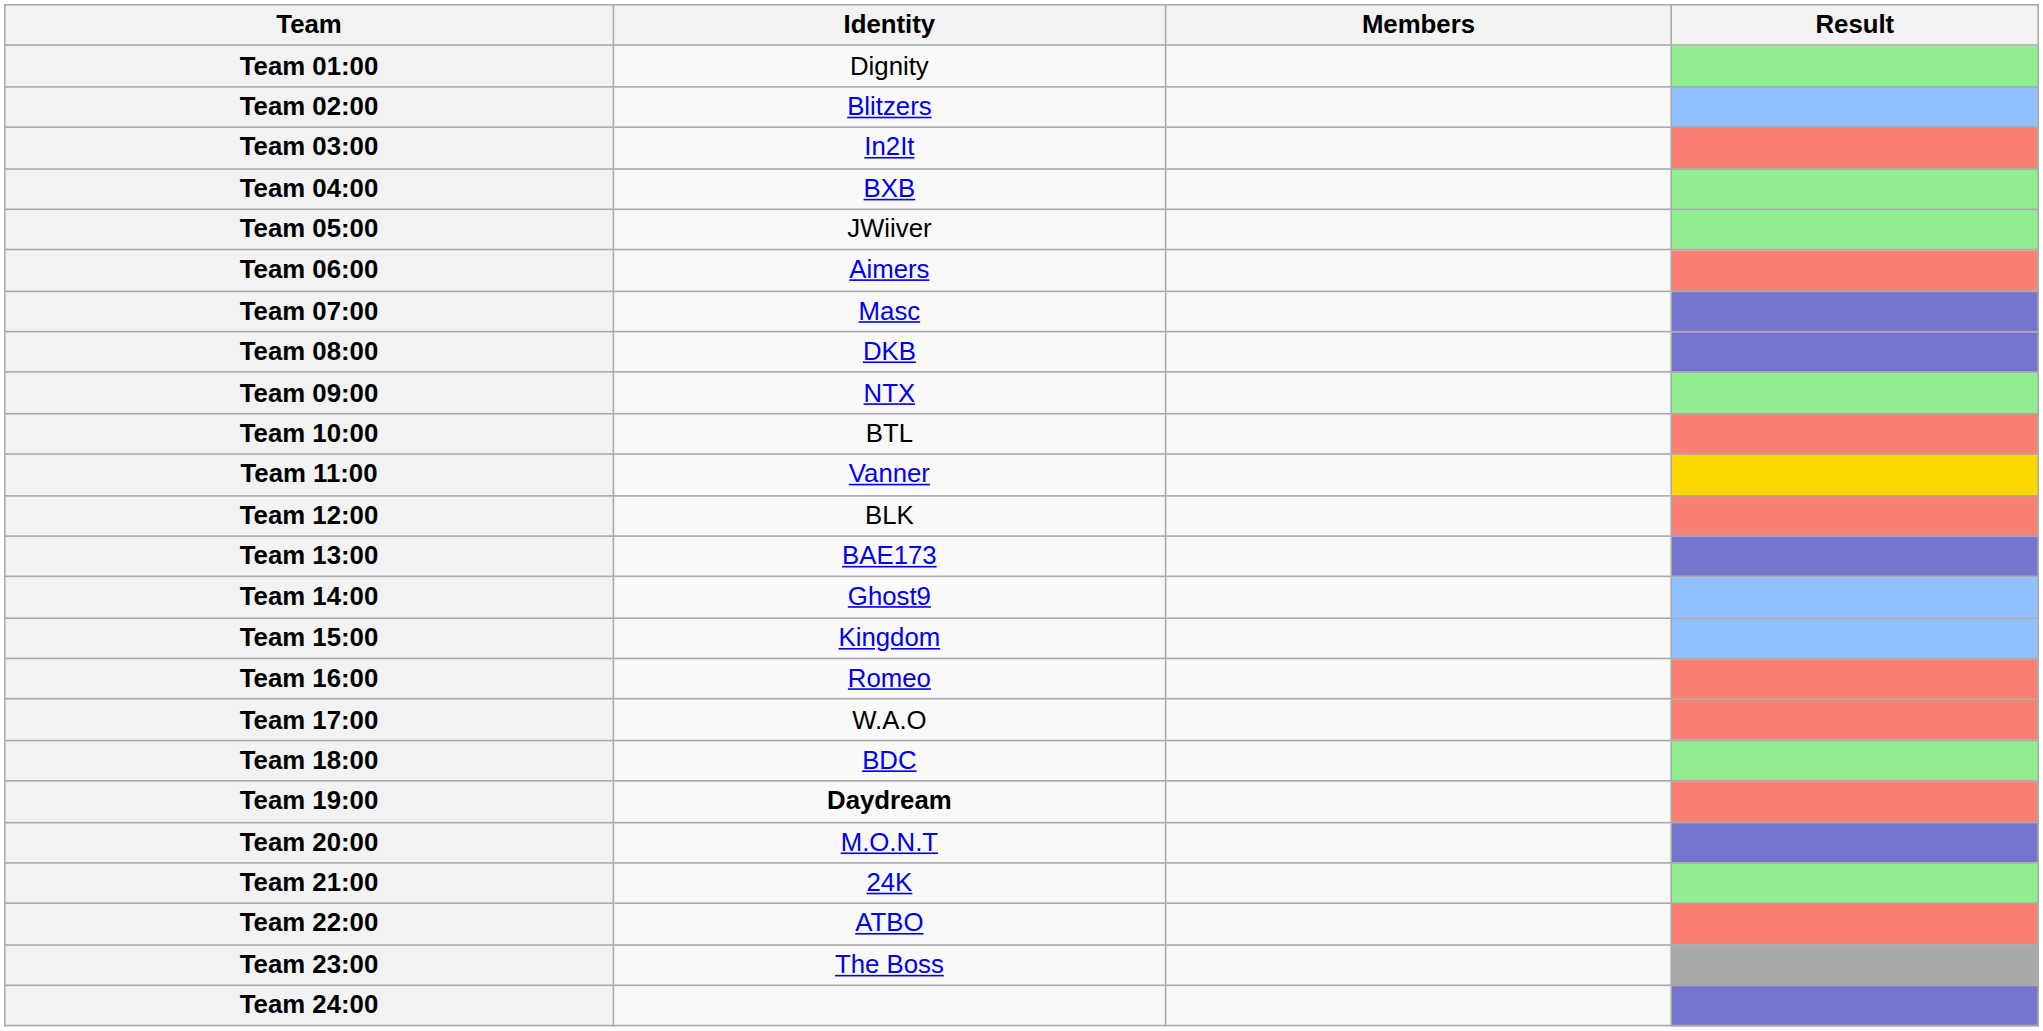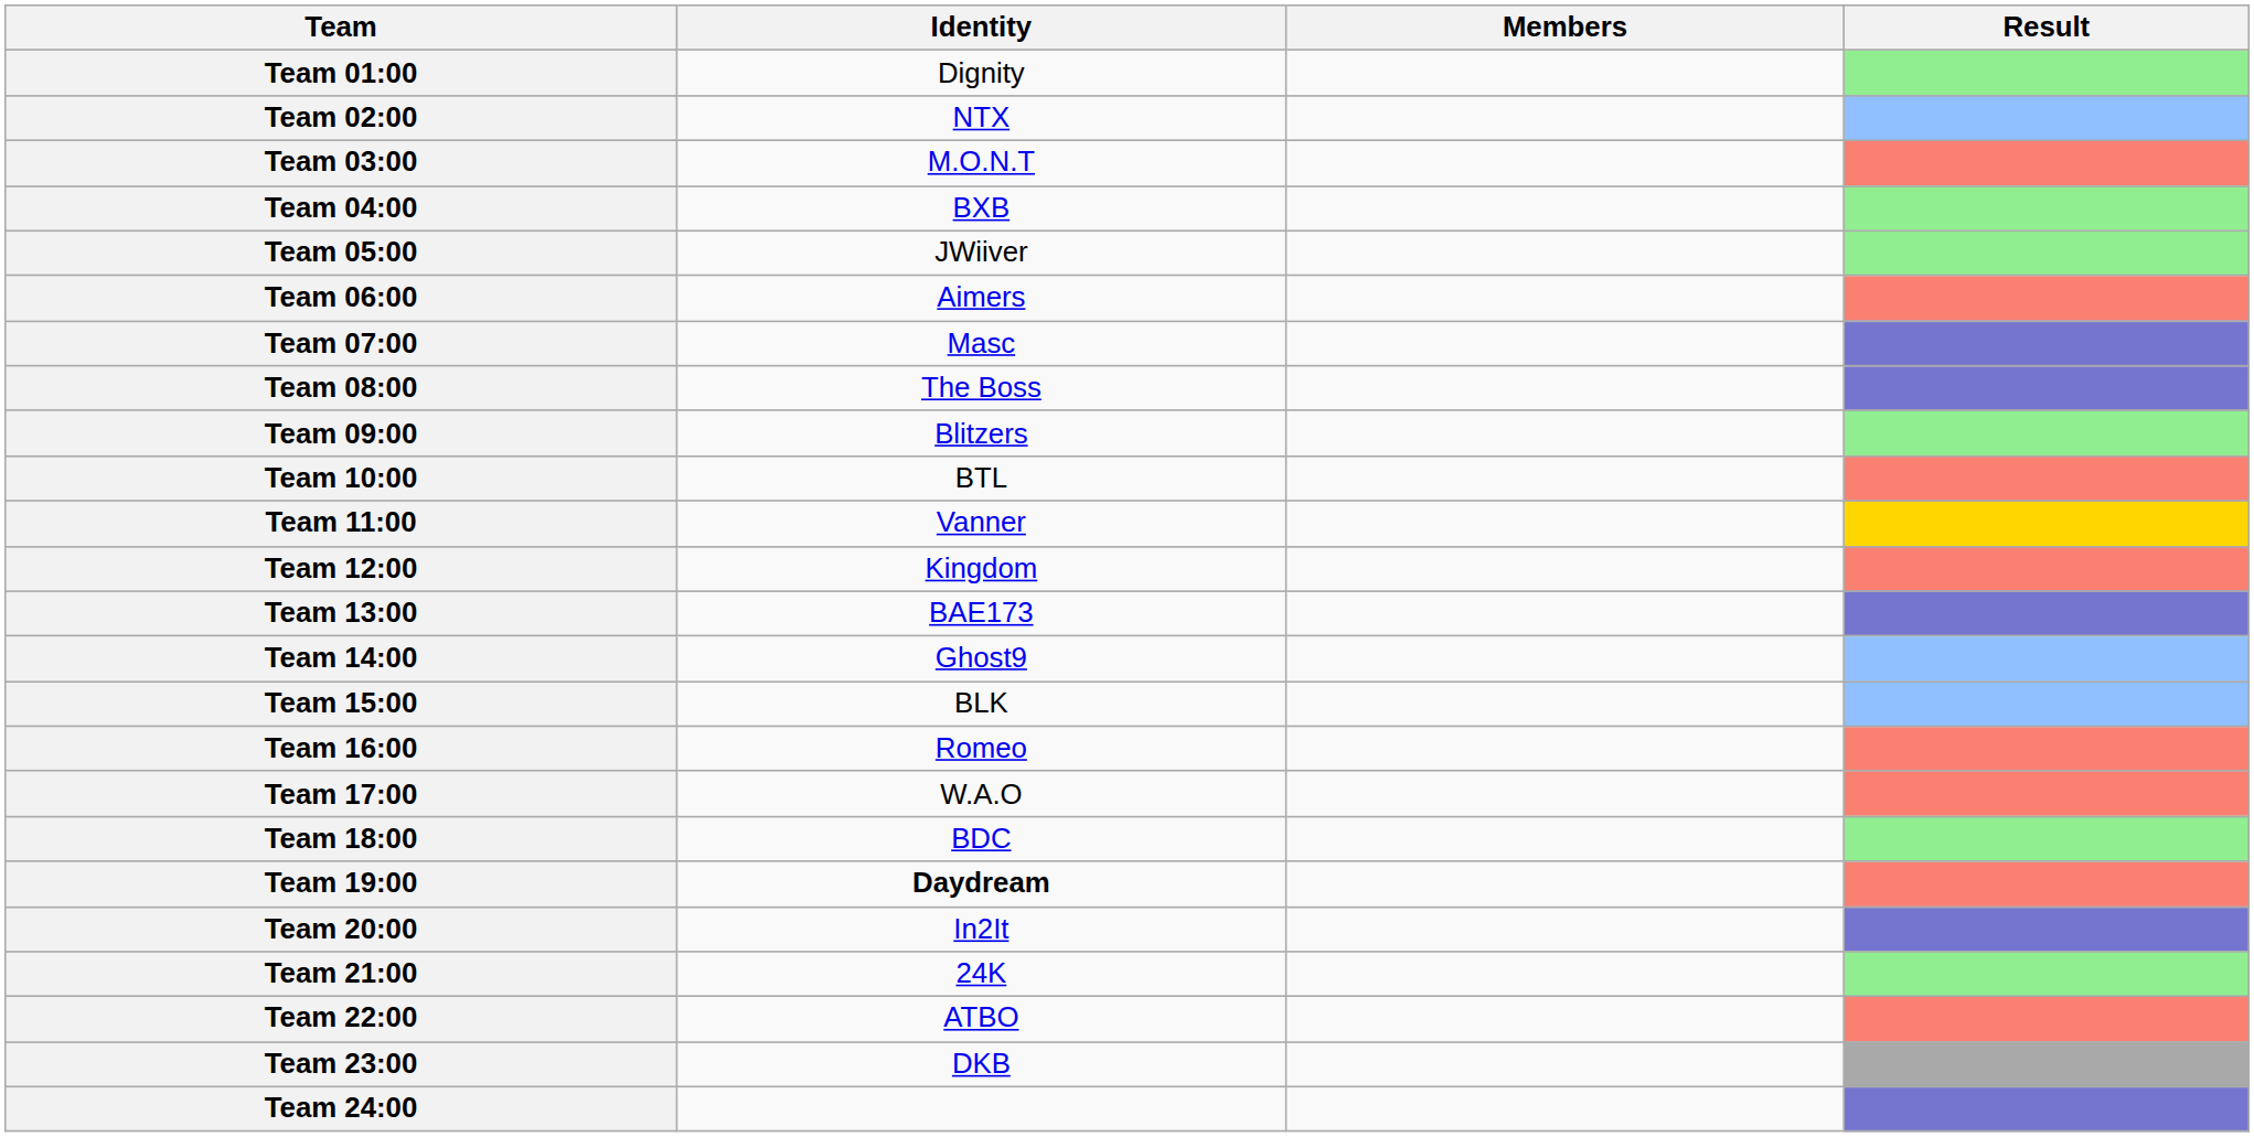Team 02:00 | Identity: Blitzers -> NTX
Team 03:00 | Identity: In2It -> M.O.N.T
Team 08:00 | Identity: DKB -> The Boss
Team 09:00 | Identity: NTX -> Blitzers
Team 12:00 | Identity: BLK -> Kingdom
Team 15:00 | Identity: Kingdom -> BLK
Team 20:00 | Identity: M.O.N.T -> In2It
Team 23:00 | Identity: The Boss -> DKB
